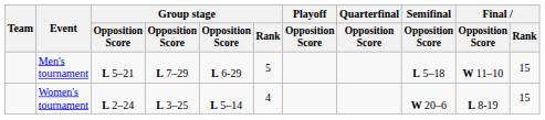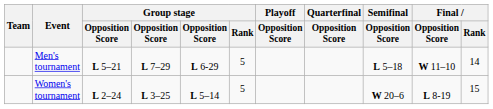Men's tournament | Final / Rank: 15 -> 14
Women's tournament | Group stage / Rank: 4 -> 5
